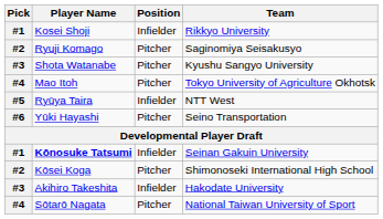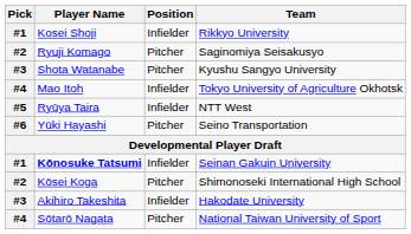Mao Itoh | Position: Pitcher -> Infielder
